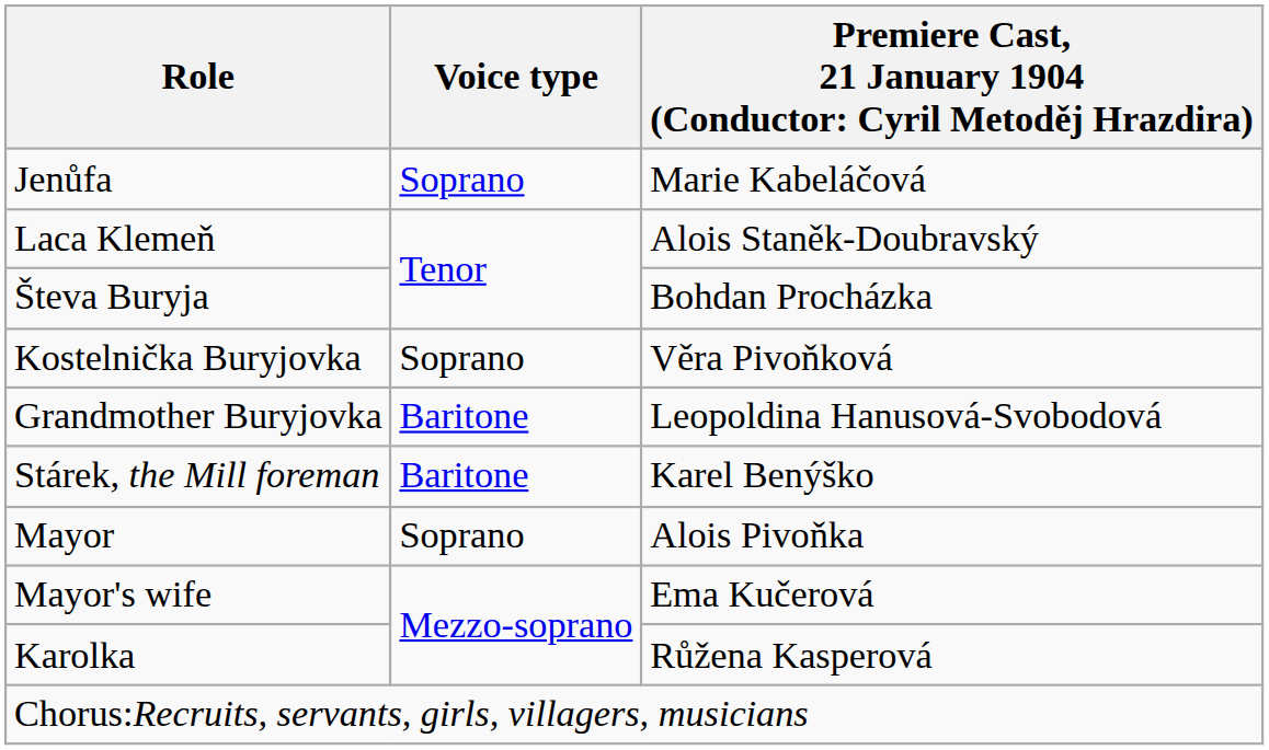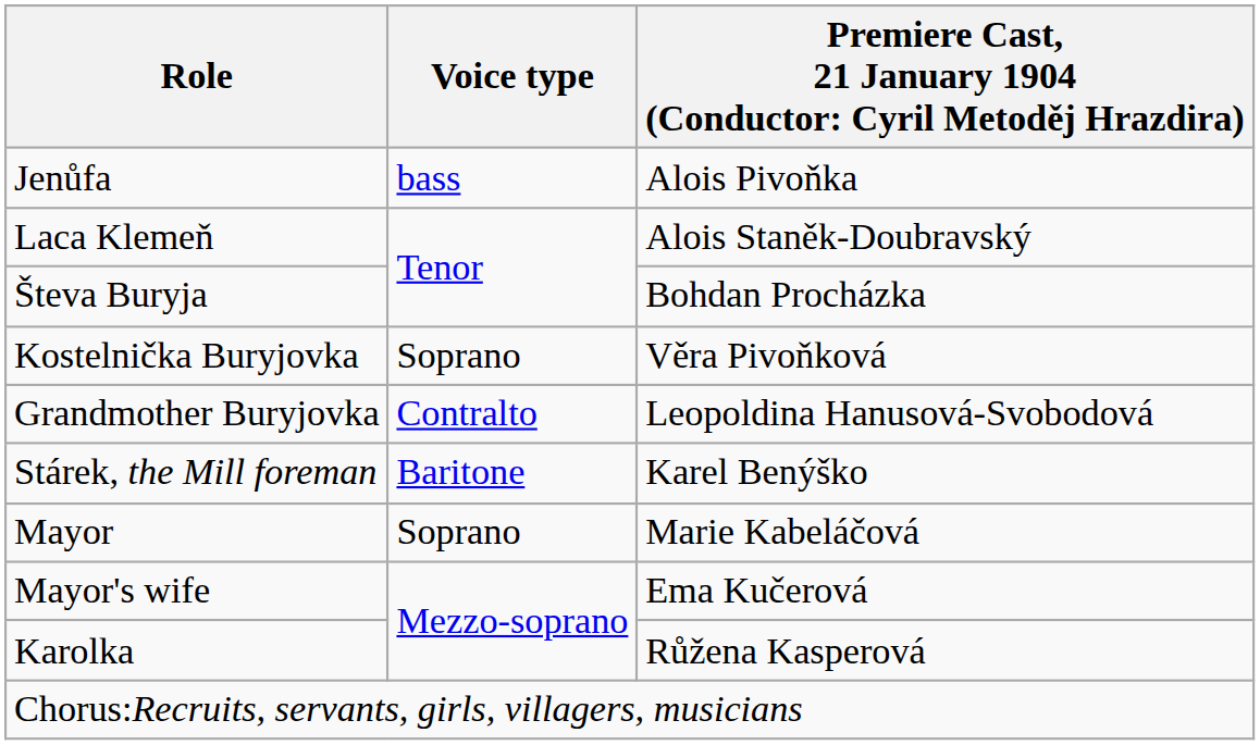Jenůfa | Voice type: Soprano -> bass
Jenůfa | column 3: Marie Kabeláčová -> Alois Pivoňka
Grandmother Buryjovka | Voice type: Baritone -> Contralto
Mayor | column 3: Alois Pivoňka -> Marie Kabeláčová
